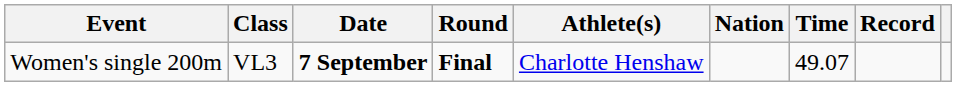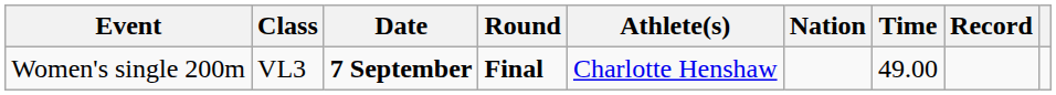Women's single 200m | Time: 49.07 -> 49.00
